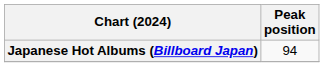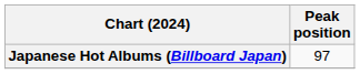Japanese Hot Albums (Billboard Japan) | Peak position: 94 -> 97
